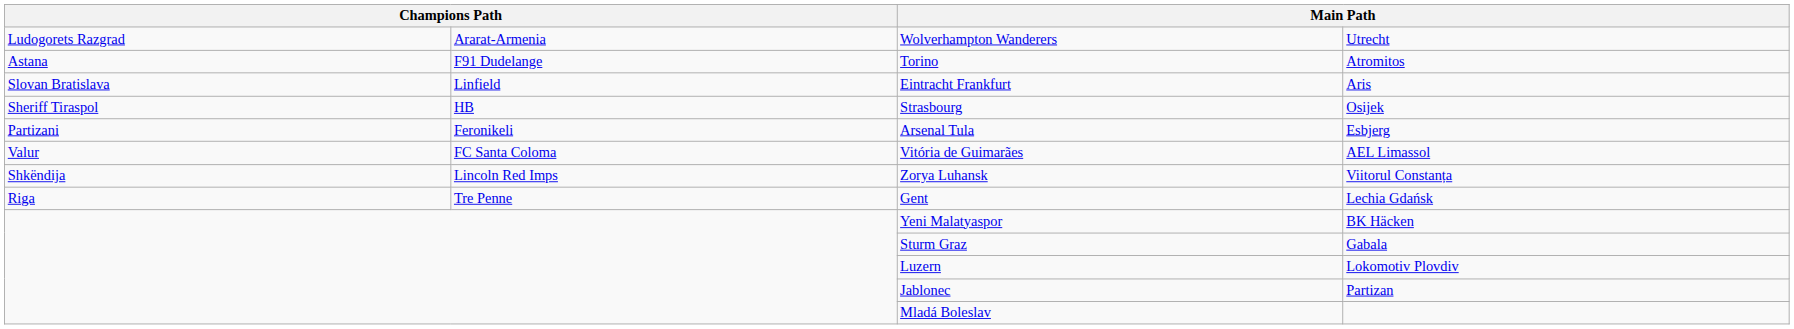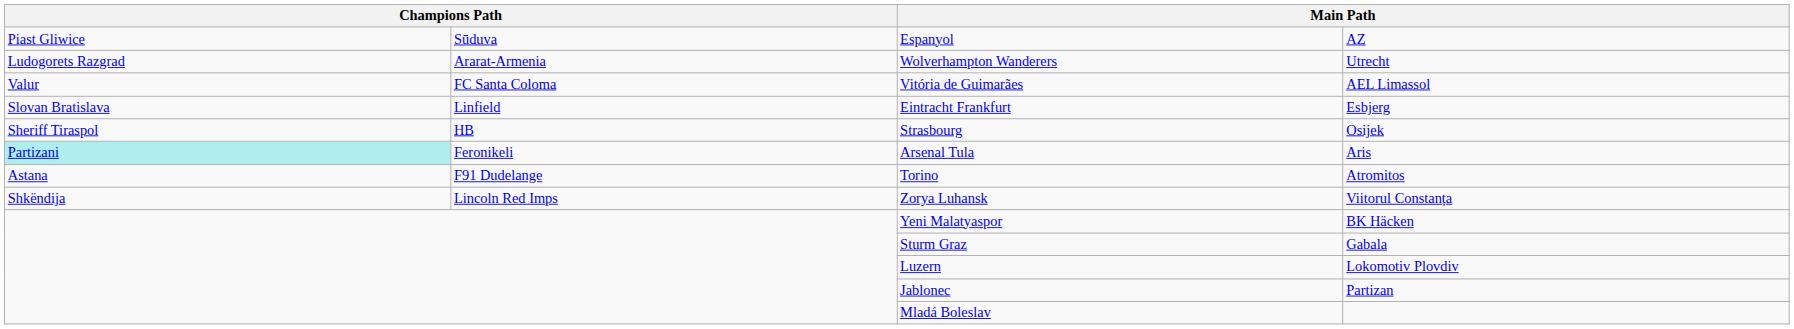+ row: Piast Gliwice | Sūduva | Espanyol | AZ
rows swapped: Torino <-> Vitória de Guimarães
Eintracht Frankfurt | column 4: Aris -> Esbjerg
Arsenal Tula | column 1: no background -> paleturquoise background
Arsenal Tula | column 4: Esbjerg -> Aris
- row: Riga | Tre Penne | Gent | Lechia Gdańsk
